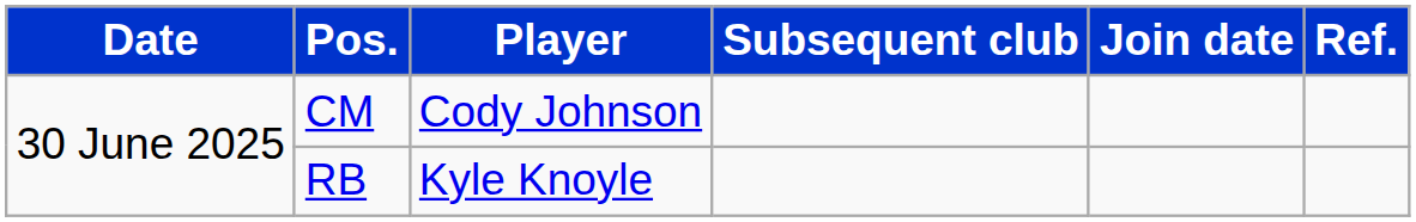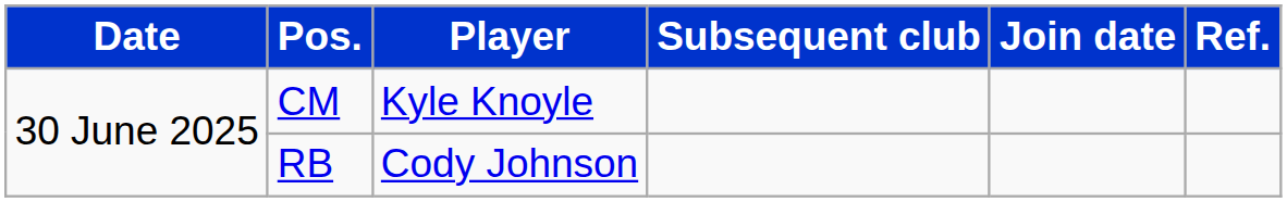CM | Player: Cody Johnson -> Kyle Knoyle
RB | Player: Kyle Knoyle -> Cody Johnson
